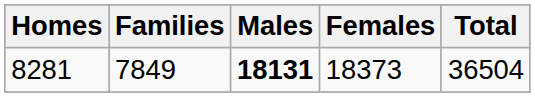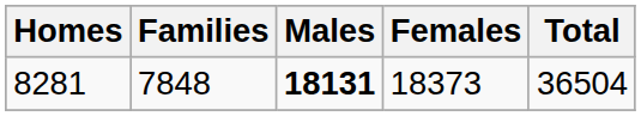8281 | Families: 7849 -> 7848
